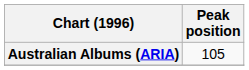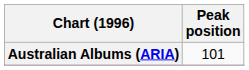Australian Albums (ARIA) | Peak position: 105 -> 101
